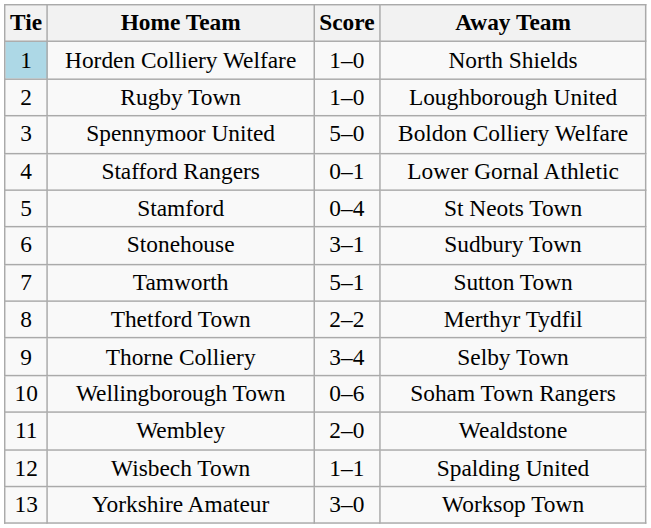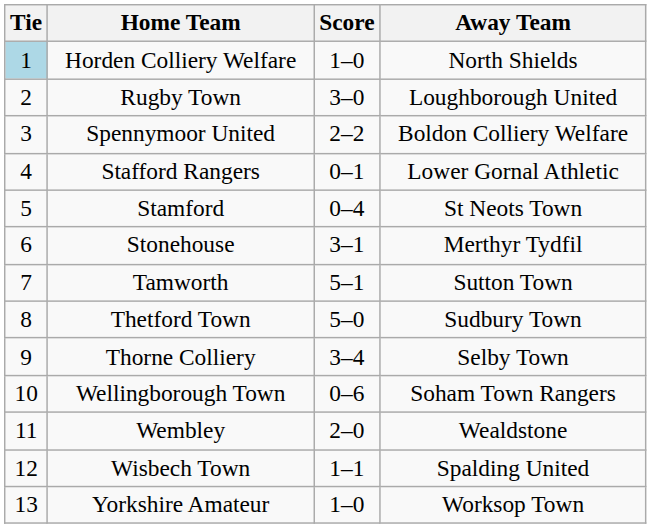Rugby Town | Score: 1–0 -> 3–0
Spennymoor United | Score: 5–0 -> 2–2
Stonehouse | Away Team: Sudbury Town -> Merthyr Tydfil
Thetford Town | Score: 2–2 -> 5–0
Thetford Town | Away Team: Merthyr Tydfil -> Sudbury Town
Yorkshire Amateur | Score: 3–0 -> 1–0
